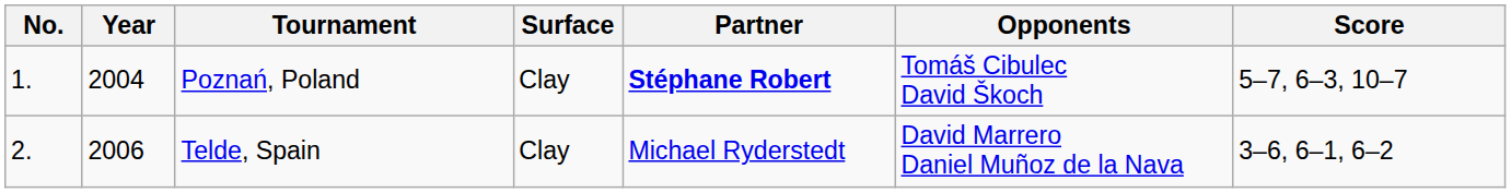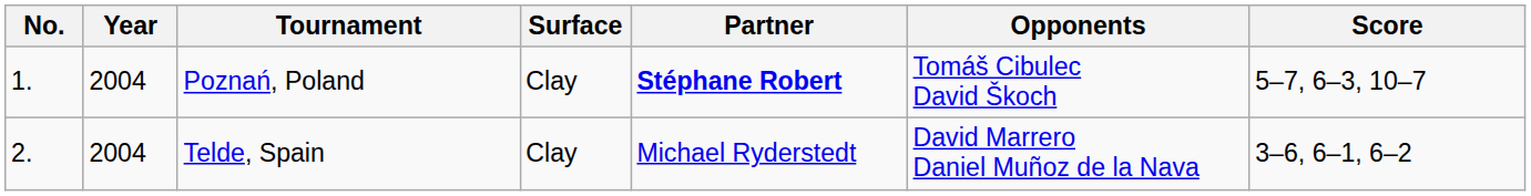Telde, Spain | Year: 2006 -> 2004
